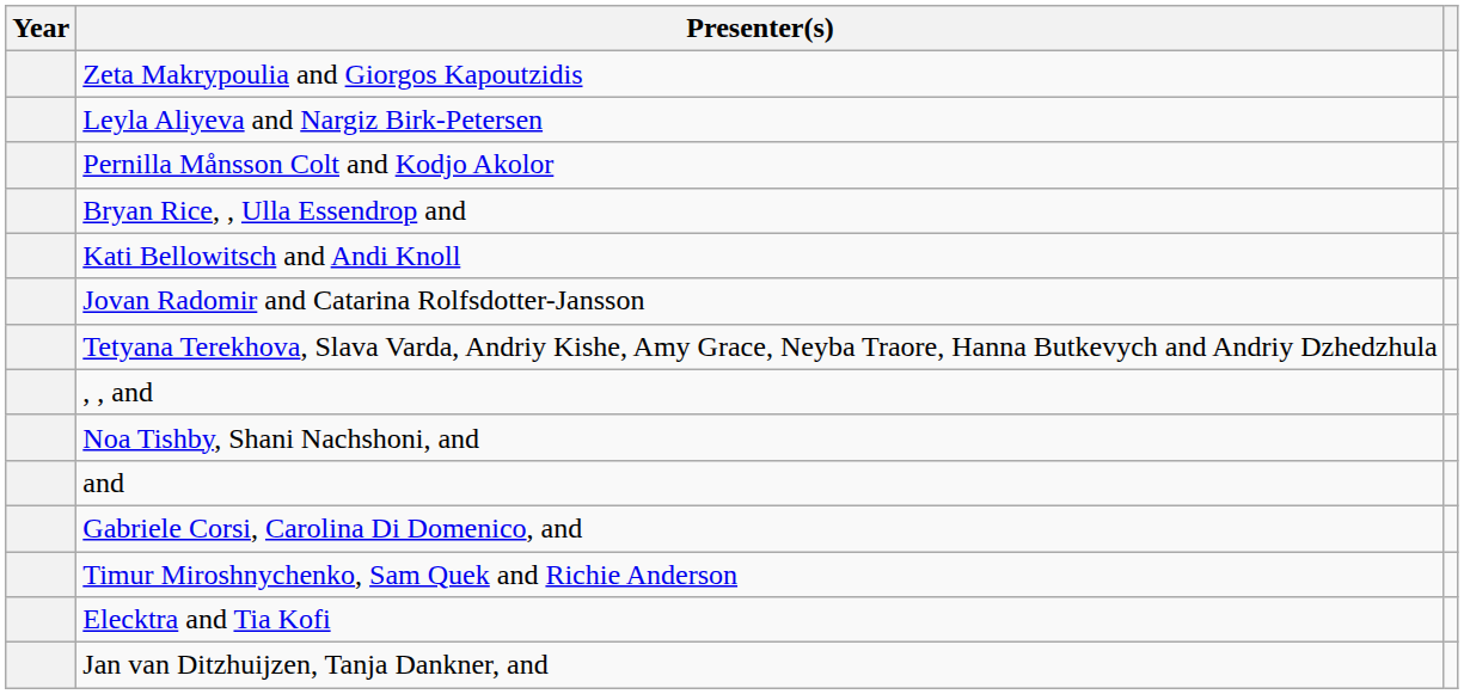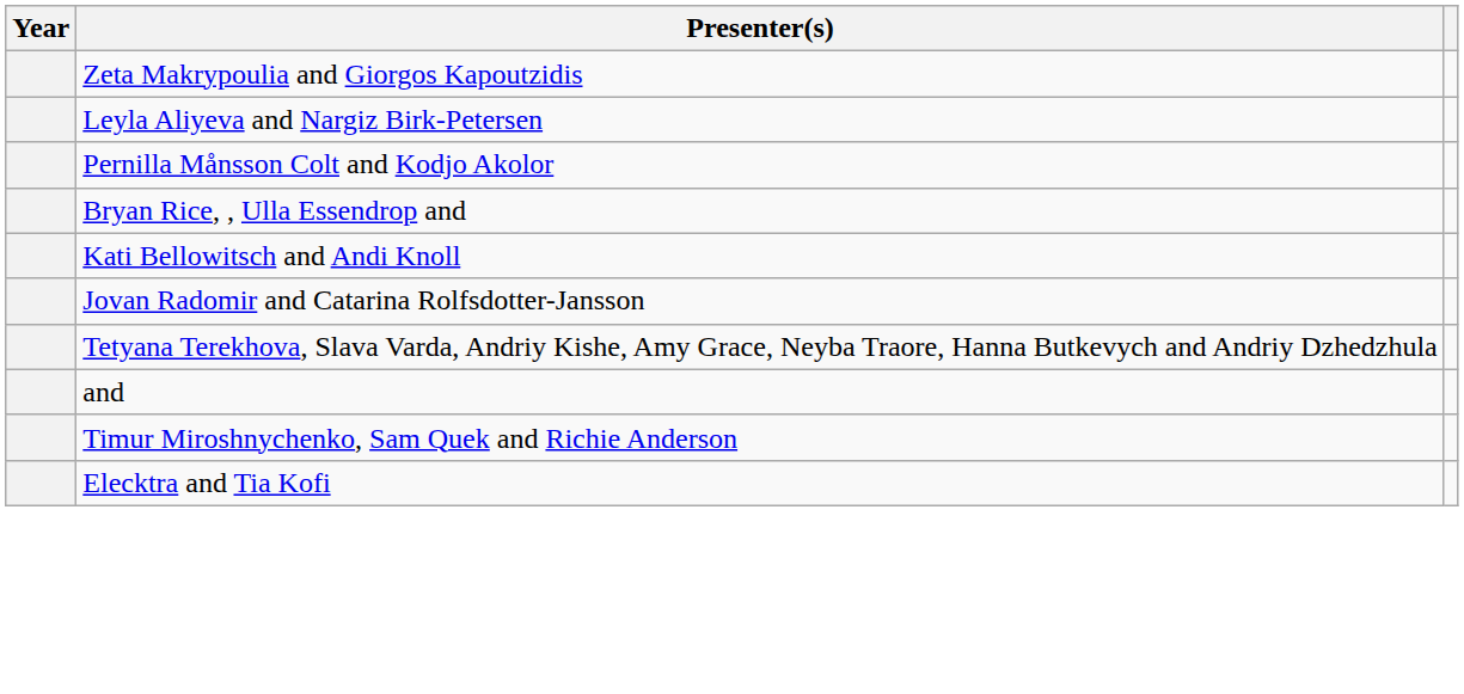- row: , , and
- row: Noa Tishby, Shani Nachshoni, and
- row: Gabriele Corsi, Carolina Di Domenico, and
- row: Jan van Ditzhuijzen, Tanja Dankner, and
